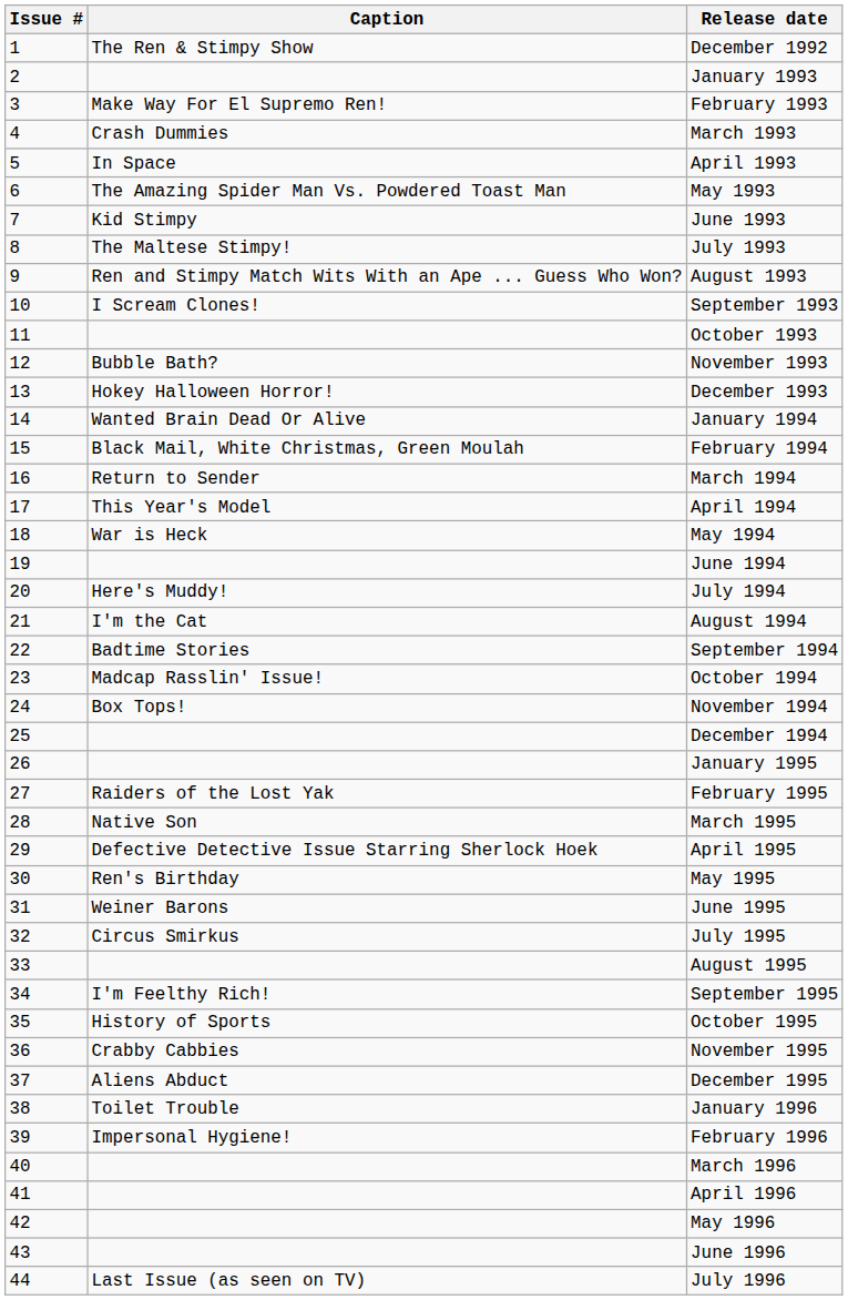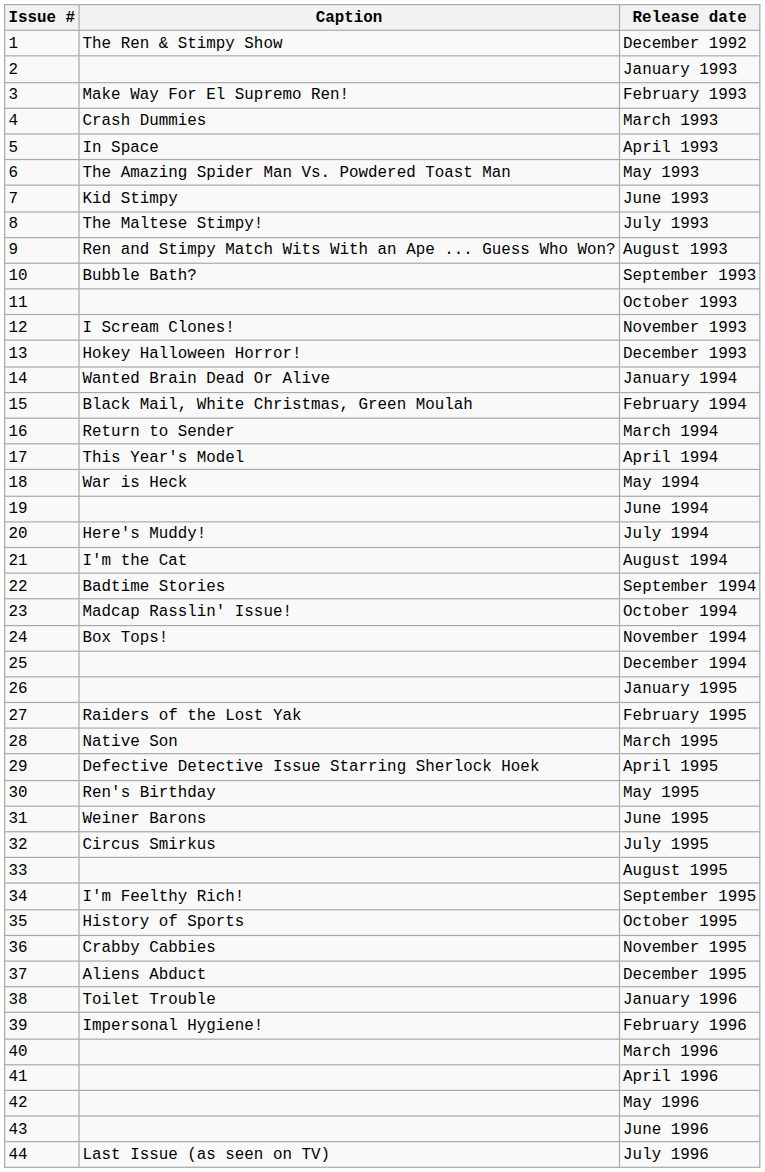September 1993 | Caption: I Scream Clones! -> Bubble Bath?
November 1993 | Caption: Bubble Bath? -> I Scream Clones!
